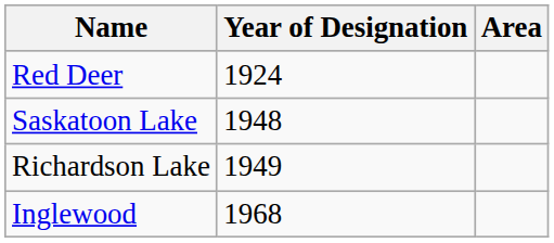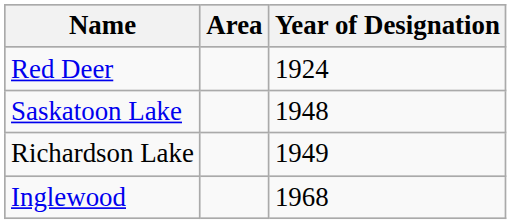columns swapped: Year of Designation <-> Area
